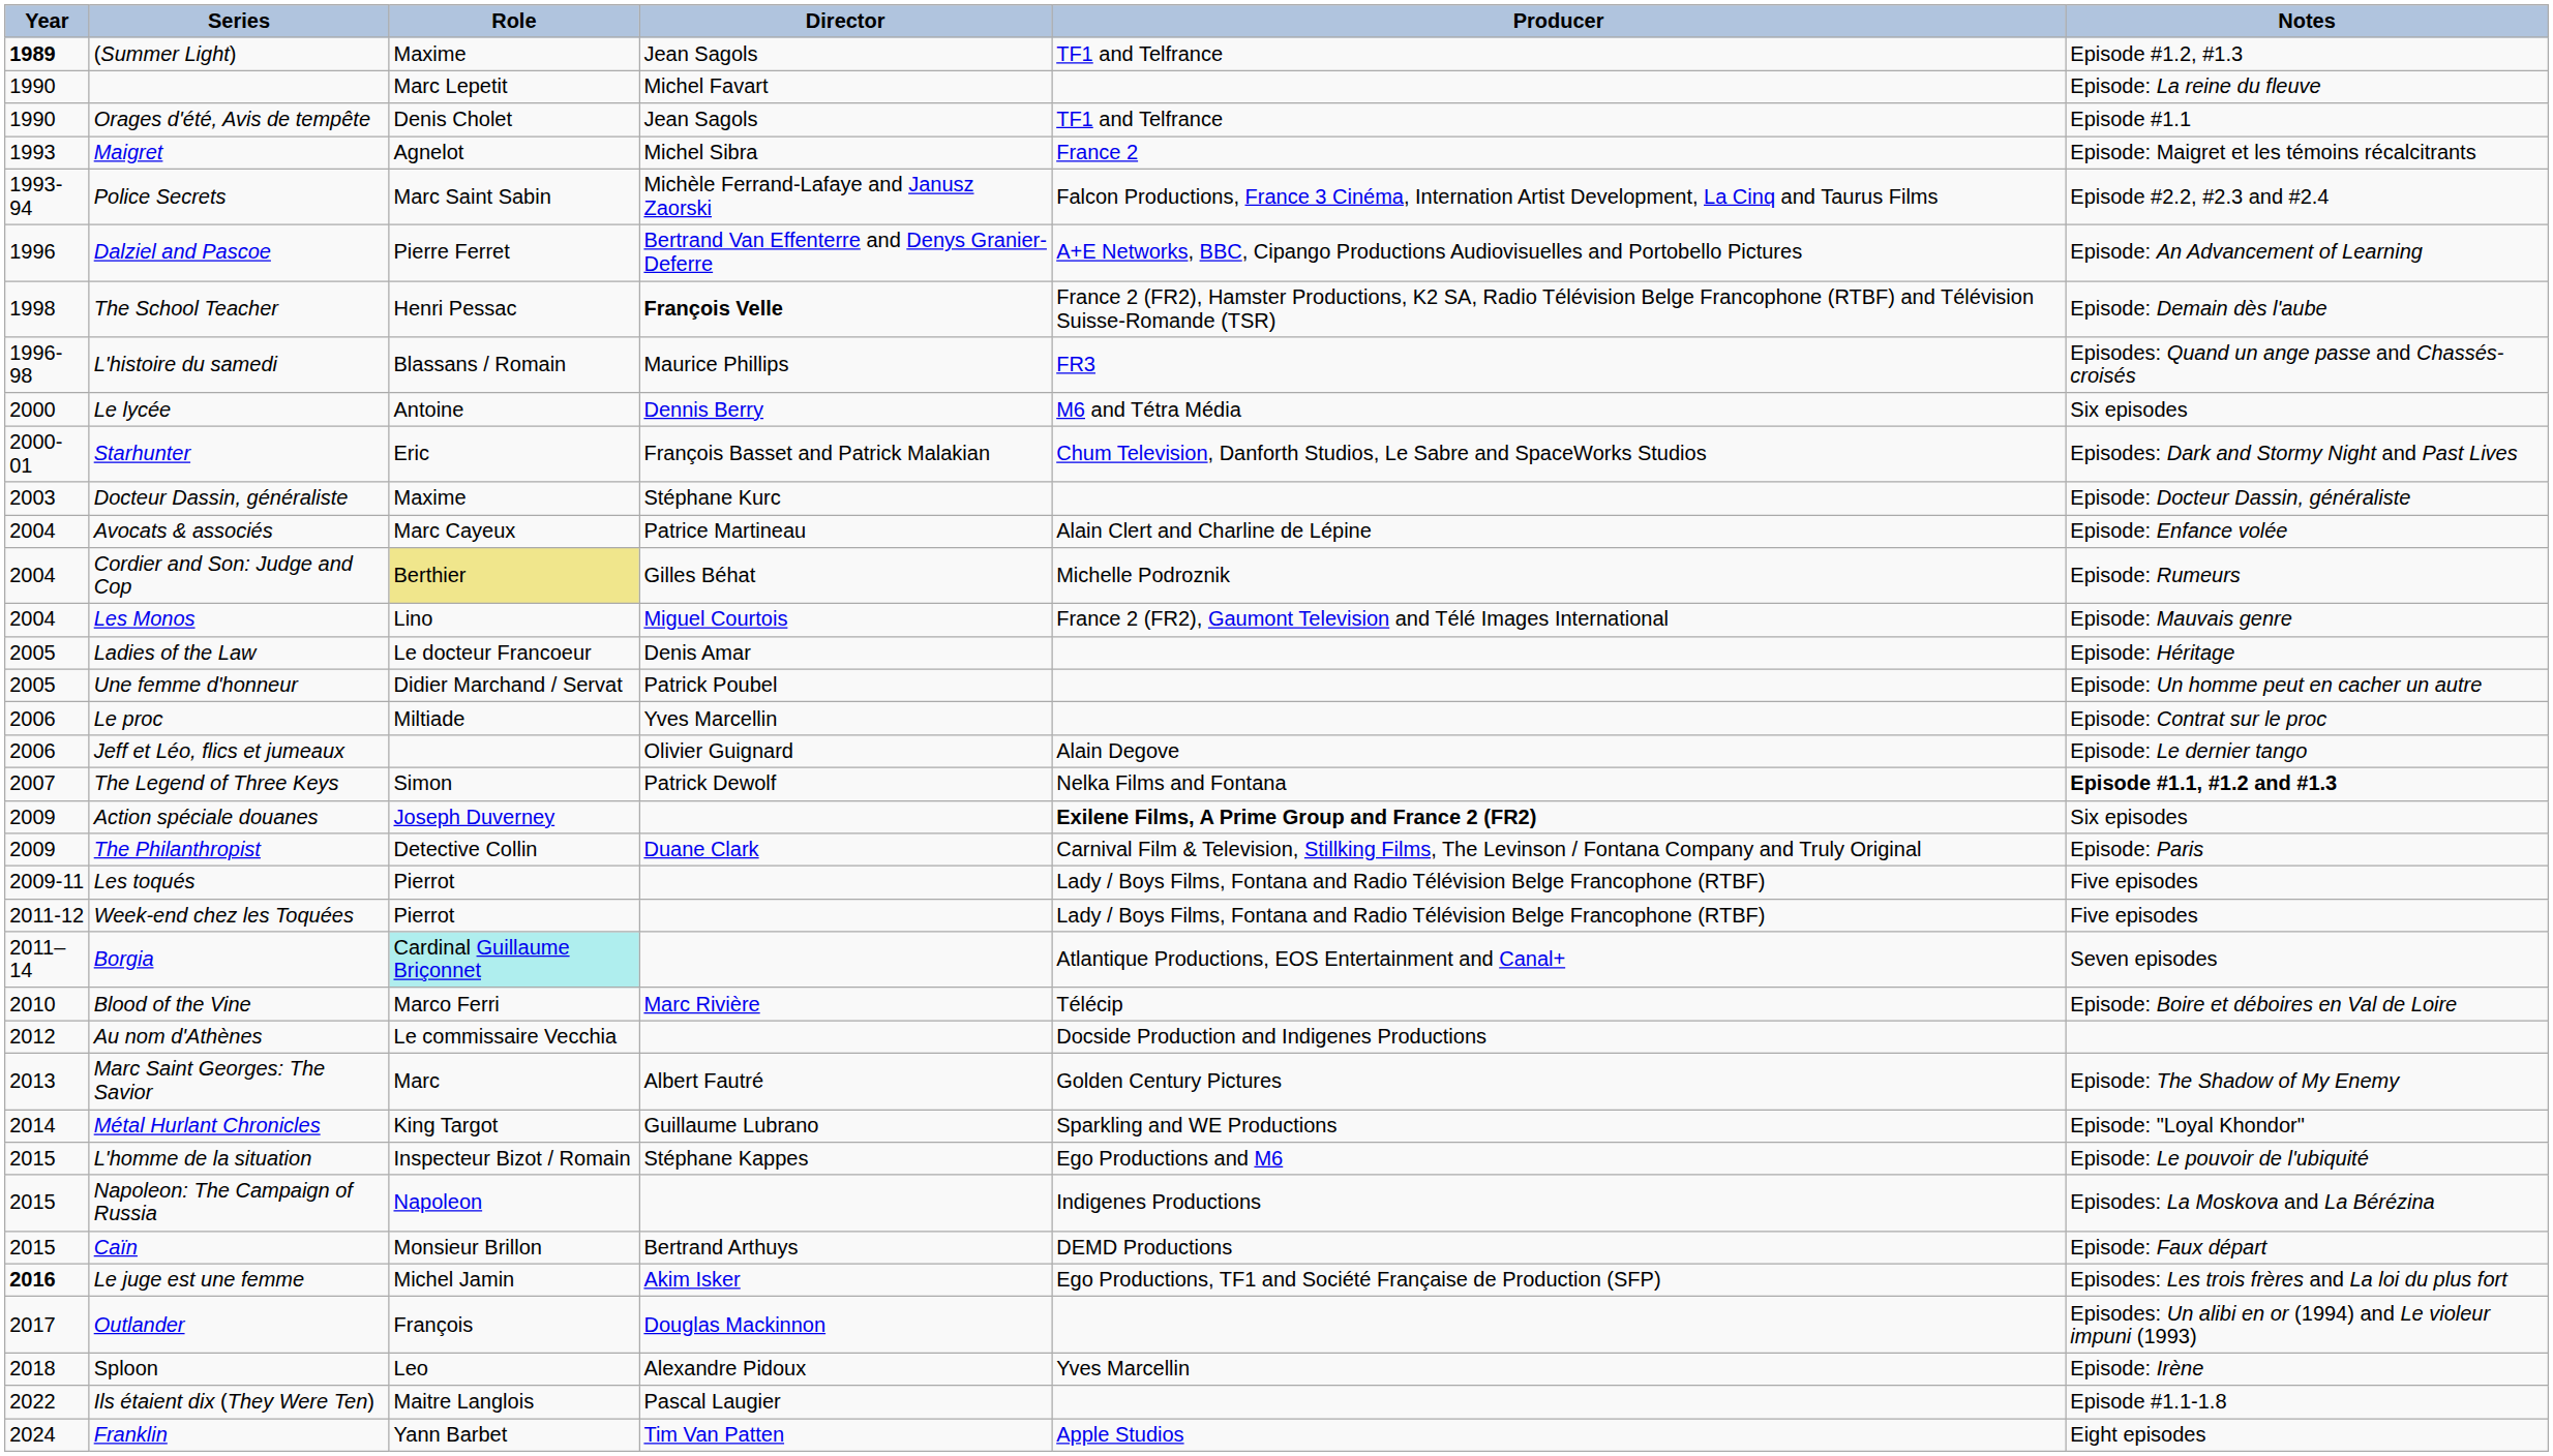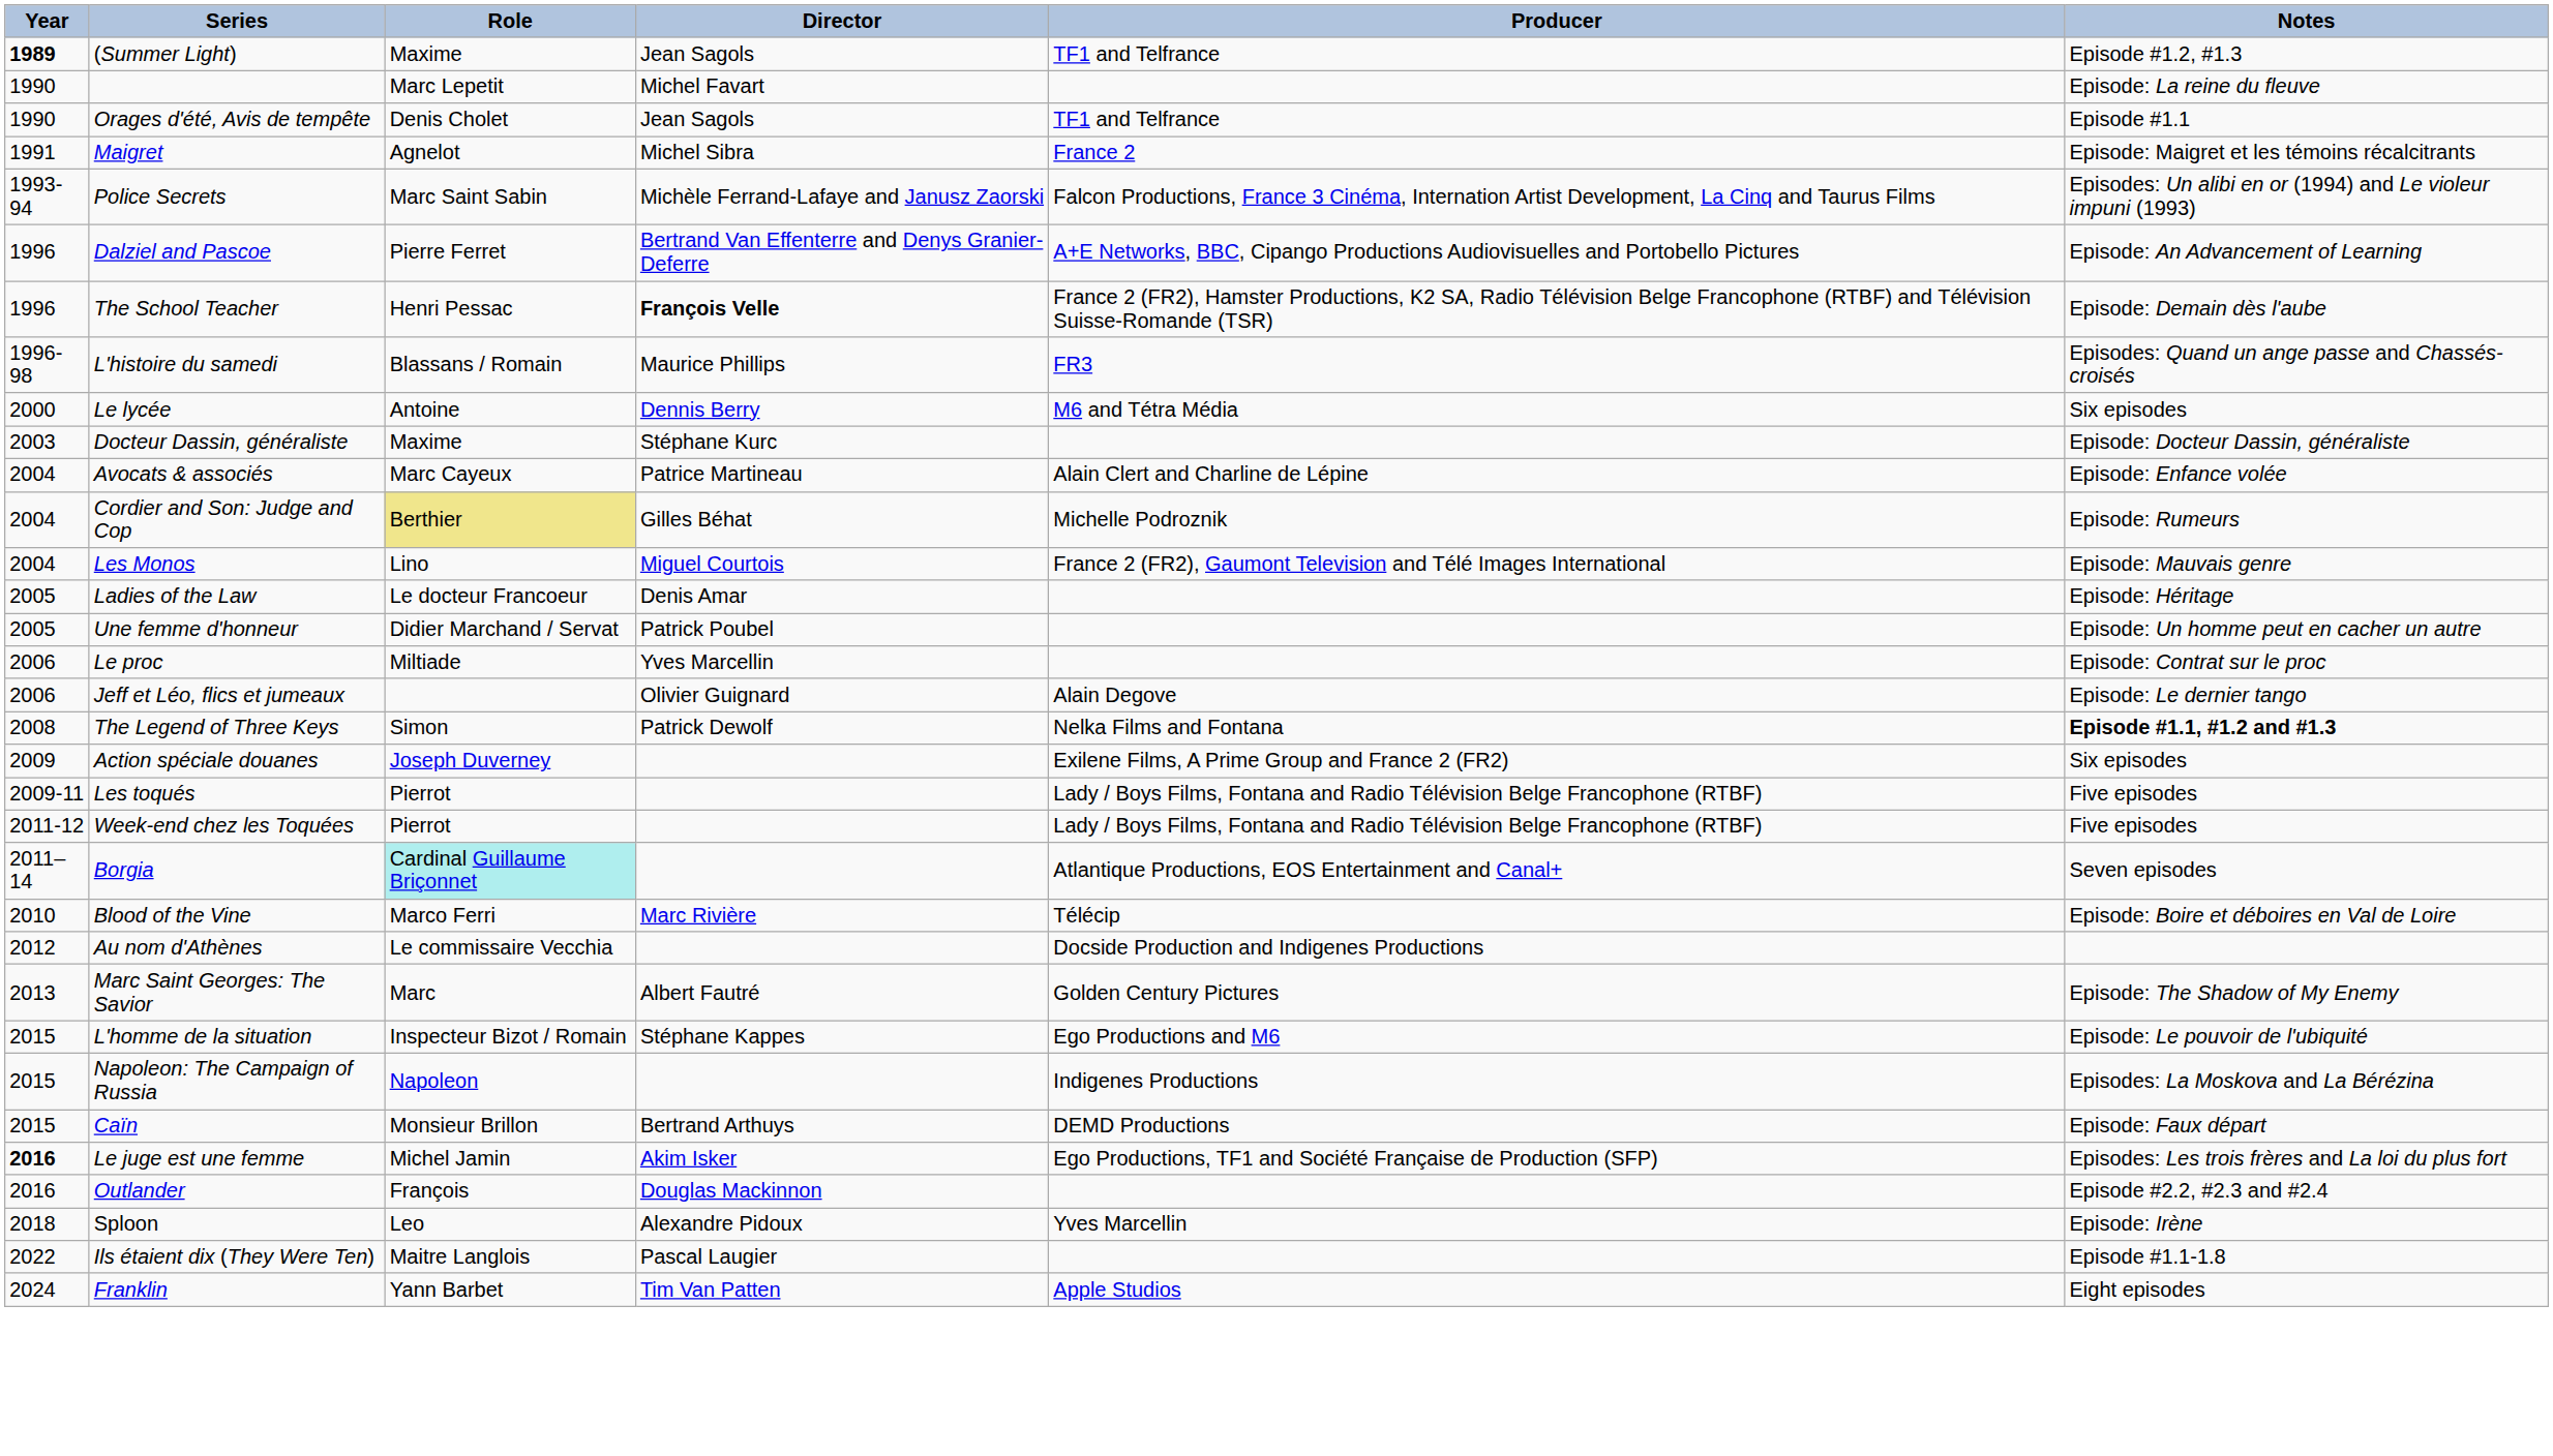Maigret | Year: 1993 -> 1991
Police Secrets | Notes: Episode #2.2, #2.3 and #2.4 -> Episodes: Un alibi en or (1994) and Le violeur impuni (1993)
The School Teacher | Year: 1998 -> 1996
- row: 2000-01 | Starhunter | Eric | François Basset and Patrick Malakian | Chum Television, Danforth Studios, Le Sabre and SpaceWorks Studios | Episodes: Dark and Stormy Night and Past Lives
The Legend of Three Keys | Year: 2007 -> 2008
Action spéciale douanes | Producer: bold -> normal
- row: 2009 | The Philanthropist | Detective Collin | Duane Clark | Carnival Film & Television, Stillking Films, The Levinson / Fontana Company and Truly Original | Episode: Paris
- row: 2014 | Métal Hurlant Chronicles | King Targot | Guillaume Lubrano | Sparkling and WE Productions | Episode: "Loyal Khondor"
Outlander | Year: 2017 -> 2016
Outlander | Notes: Episodes: Un alibi en or (1994) and Le violeur impuni (1993) -> Episode #2.2, #2.3 and #2.4
